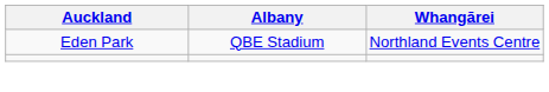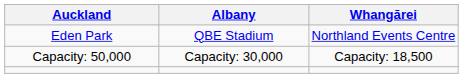+ row: Capacity: 50,000 | Capacity: 30,000 | Capacity: 18,500
